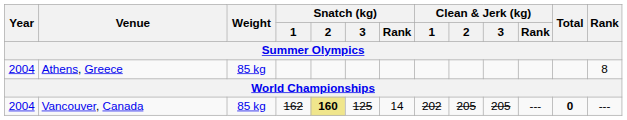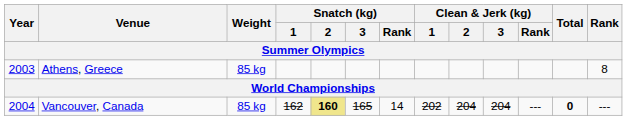Athens, Greece | Year: 2004 -> 2003
Vancouver, Canada | Snatch (kg) / 3: 125 -> 165
Vancouver, Canada | Clean & Jerk (kg) / 2: 205 -> 204
Vancouver, Canada | Clean & Jerk (kg) / 3: 205 -> 204
